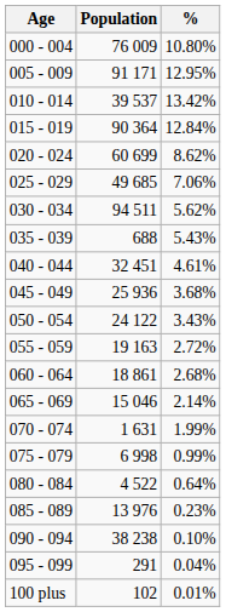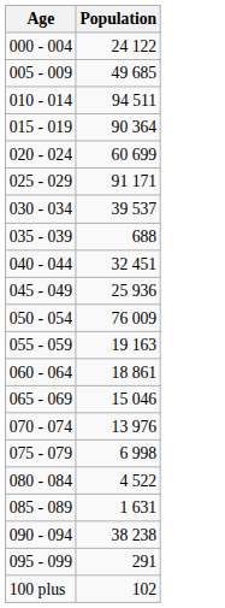- column: % | 10.80% | 12.95% | 13.42% | 12.84% | 8.62% | 7.06% | 5.62% | 5.43% | 4.61% | 3.68% | 3.43% | 2.72% | 2.68% | 2.14% | 1.99% | 0.99% | 0.64% | 0.23% | 0.10% | 0.04% | 0.01%
000 - 004 | Population: 76 009 -> 24 122
005 - 009 | Population: 91 171 -> 49 685
010 - 014 | Population: 39 537 -> 94 511
025 - 029 | Population: 49 685 -> 91 171
030 - 034 | Population: 94 511 -> 39 537
050 - 054 | Population: 24 122 -> 76 009
070 - 074 | Population: 1 631 -> 13 976
085 - 089 | Population: 13 976 -> 1 631
